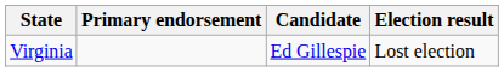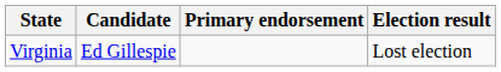columns swapped: Candidate <-> Primary endorsement
